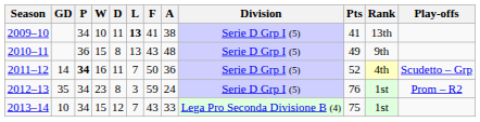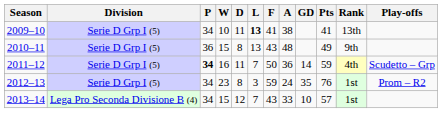columns swapped: Division <-> GD
2011–12 | Pts: 52 -> 59
2013–14 | Pts: 75 -> 57
